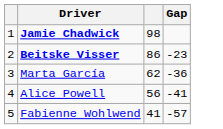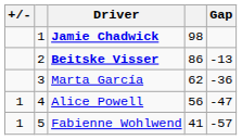+ column: +/- | 1 | 1
Beitske Visser | Gap: -23 -> -13
Alice Powell | Gap: -41 -> -47
